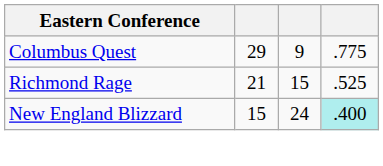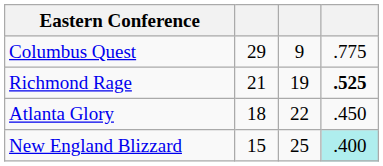Richmond Rage | column 3: 15 -> 19
Richmond Rage | column 4: normal -> bold
+ row: Atlanta Glory | 18 | 22 | .450
New England Blizzard | column 3: 24 -> 25
